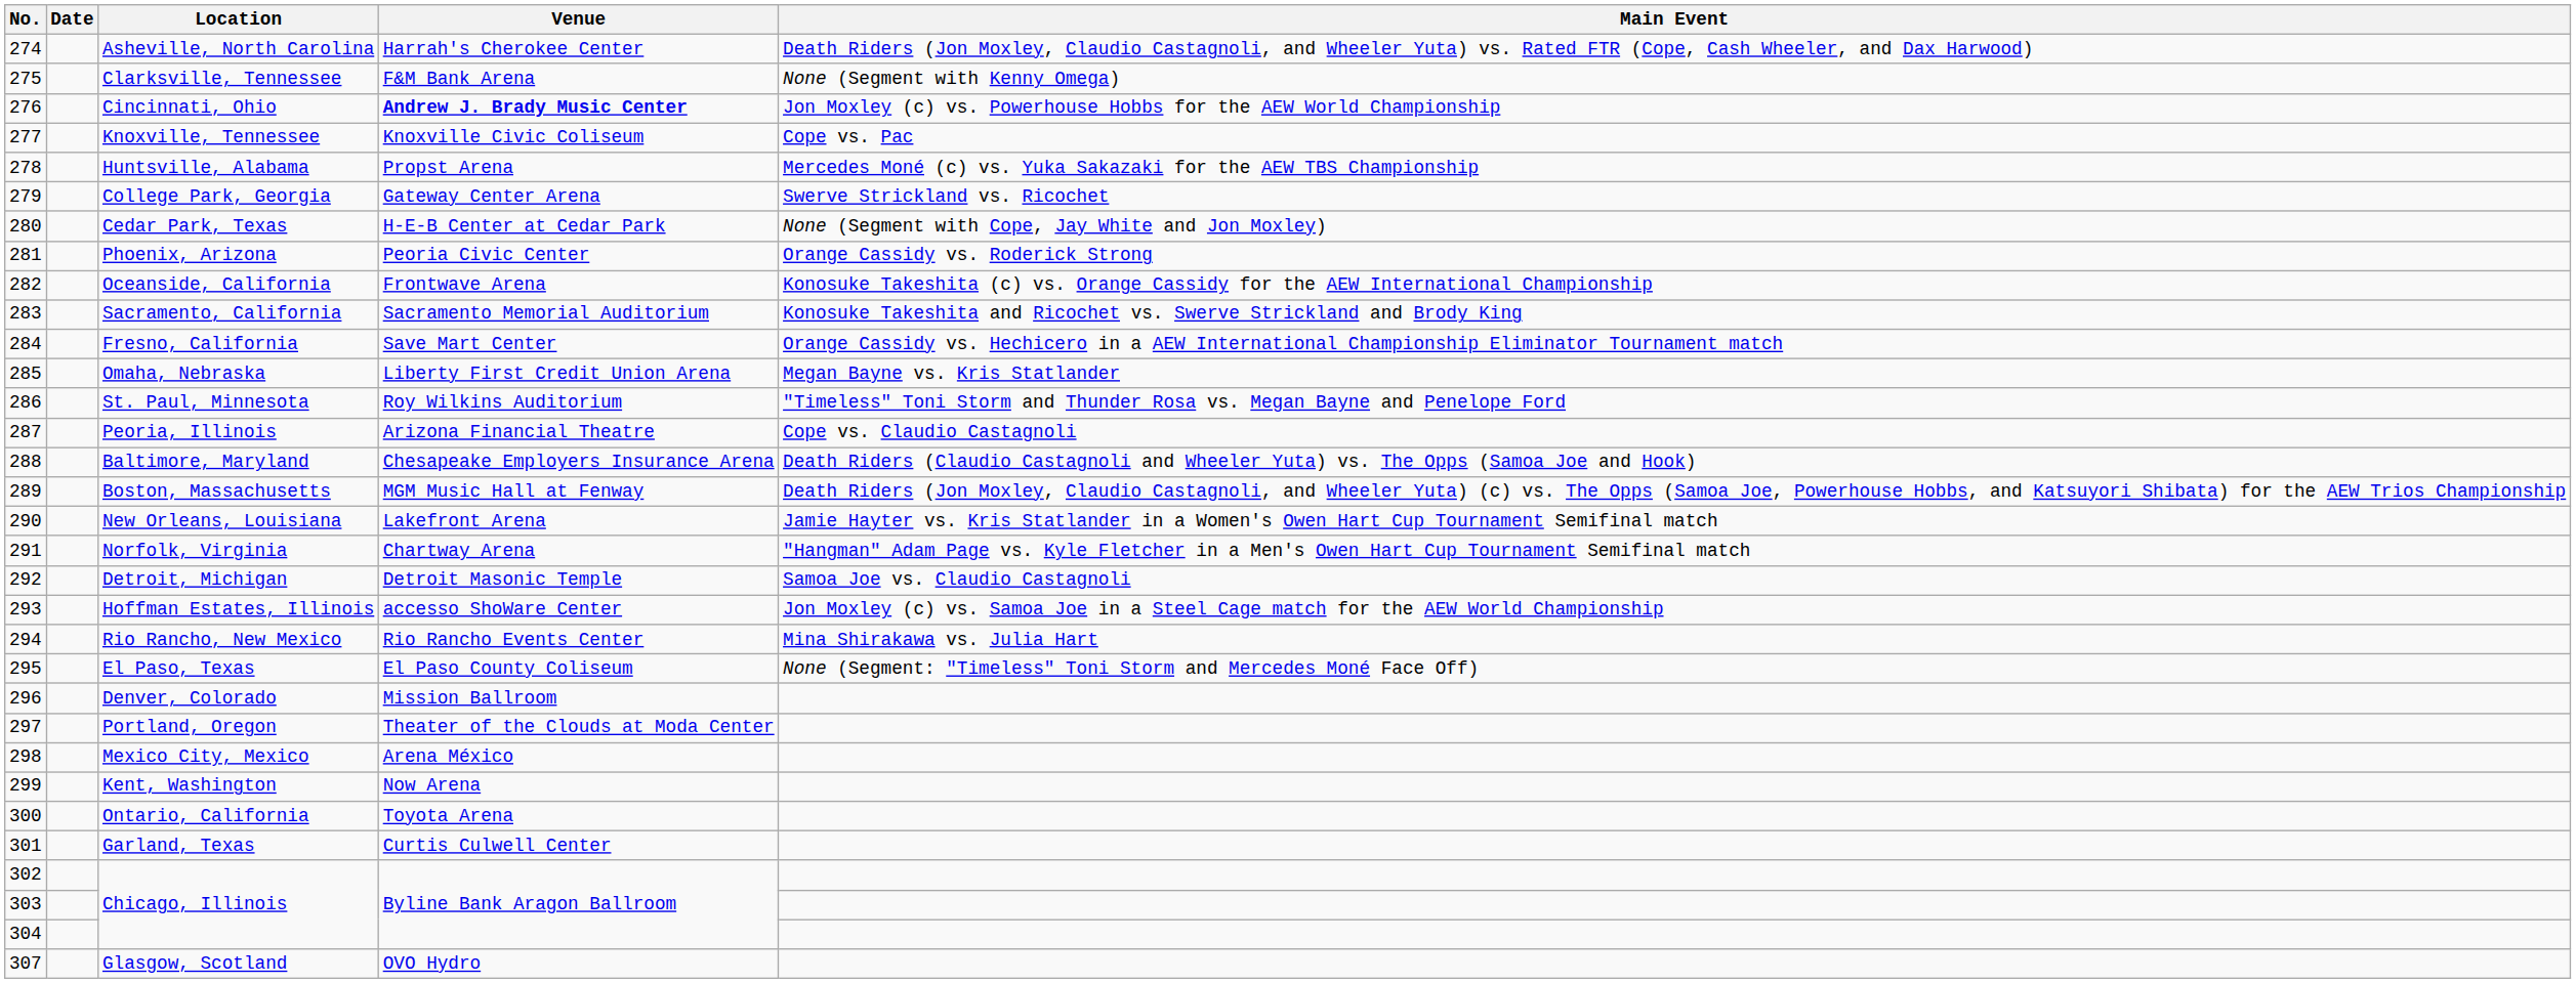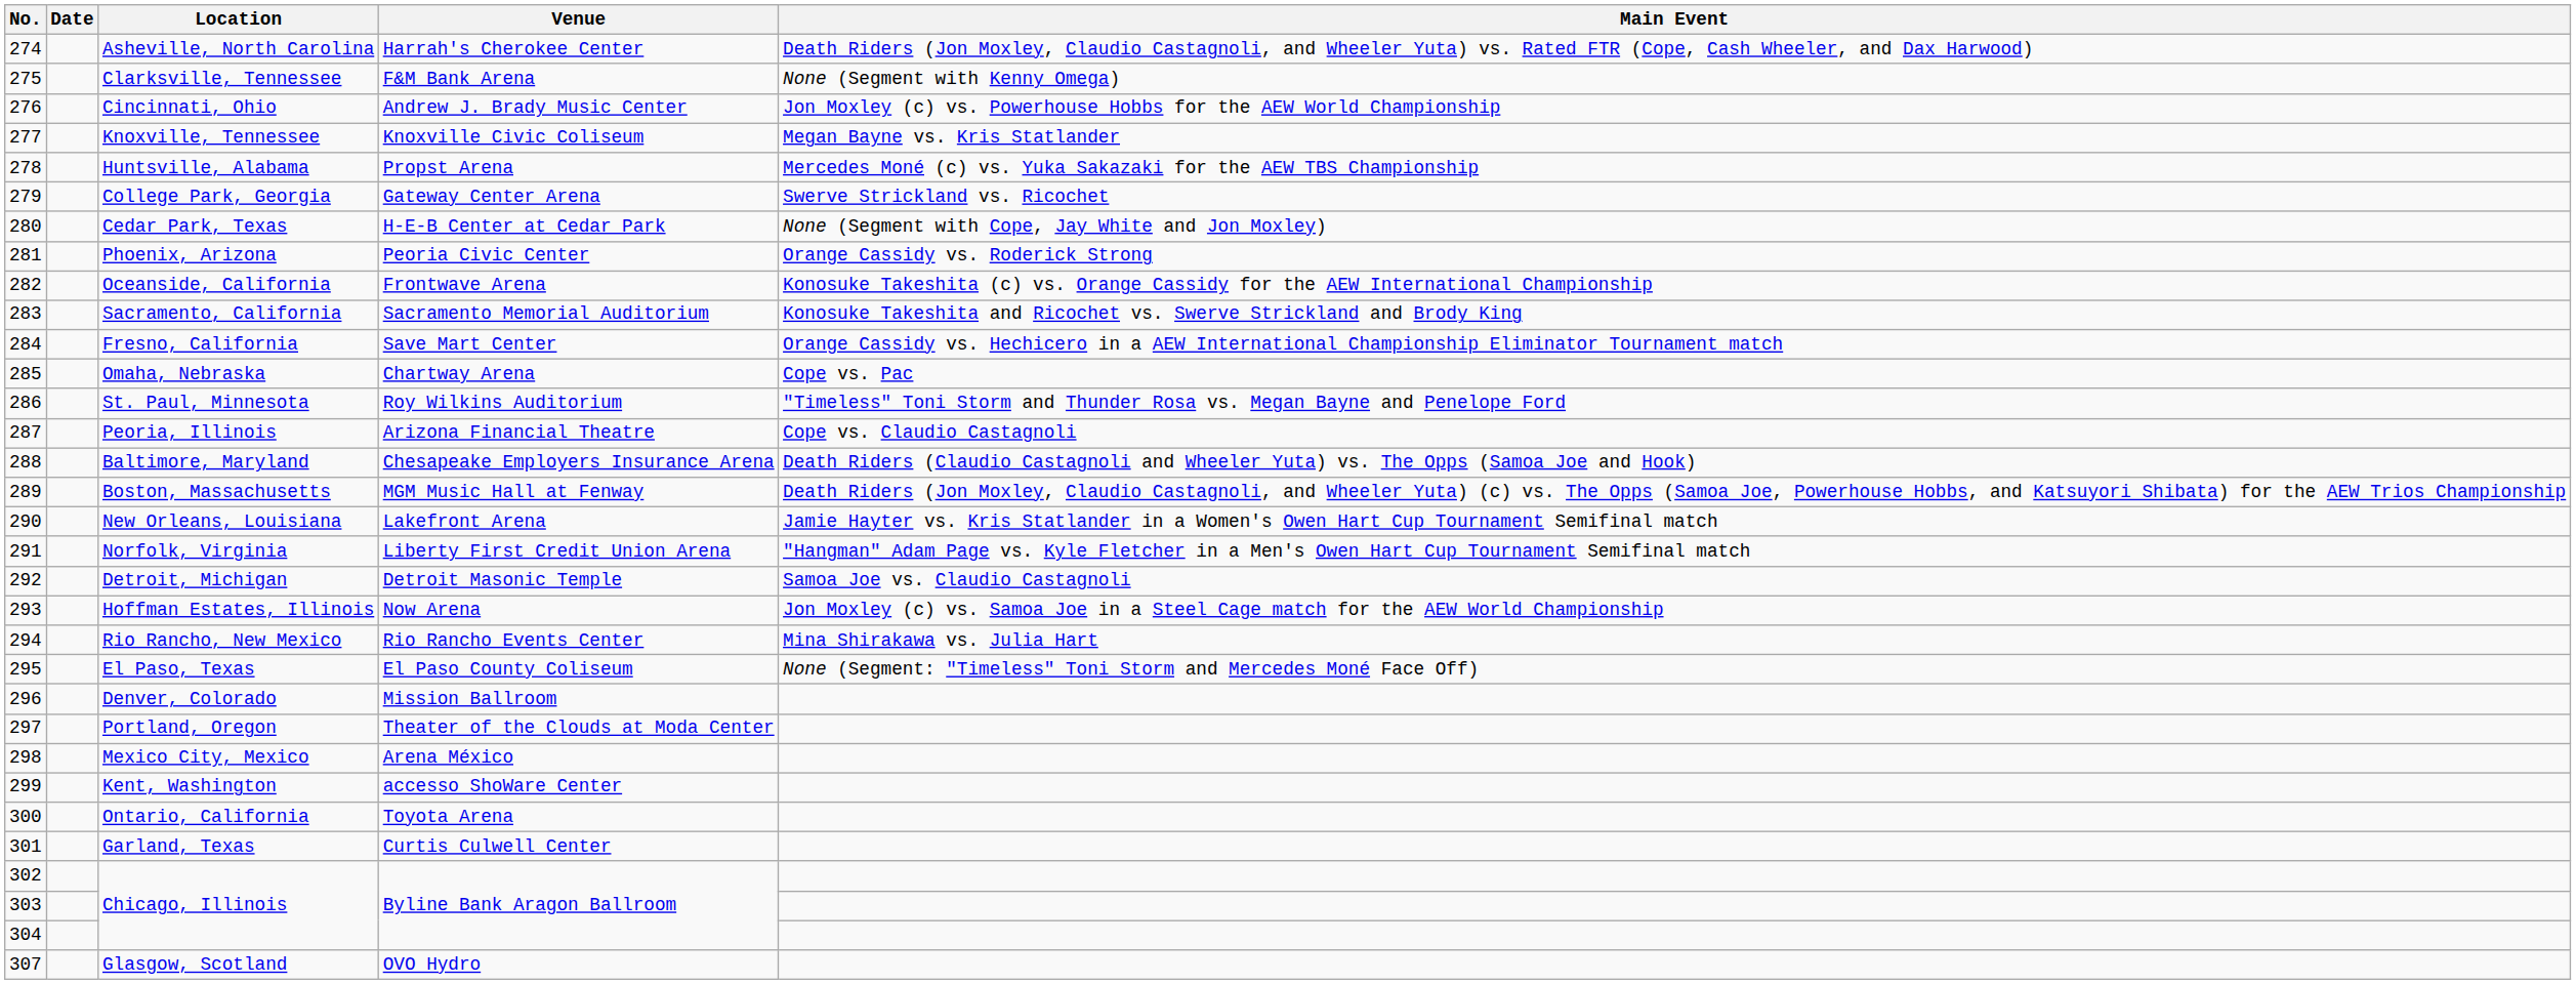Cincinnati, Ohio | Venue: bold -> normal
Knoxville, Tennessee | Main Event: Cope vs. Pac -> Megan Bayne vs. Kris Statlander
Omaha, Nebraska | Venue: Liberty First Credit Union Arena -> Chartway Arena
Omaha, Nebraska | Main Event: Megan Bayne vs. Kris Statlander -> Cope vs. Pac
Norfolk, Virginia | Venue: Chartway Arena -> Liberty First Credit Union Arena
Hoffman Estates, Illinois | Venue: accesso ShoWare Center -> Now Arena
Kent, Washington | Venue: Now Arena -> accesso ShoWare Center
